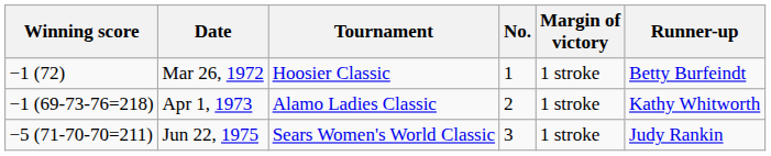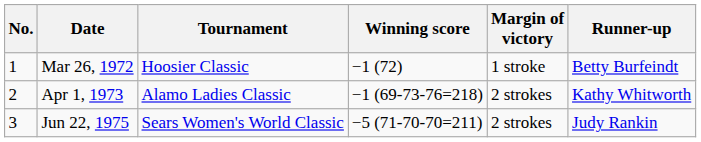columns swapped: No. <-> Winning score
Apr 1, 1973 | Margin of victory: 1 stroke -> 2 strokes
Jun 22, 1975 | Margin of victory: 1 stroke -> 2 strokes
